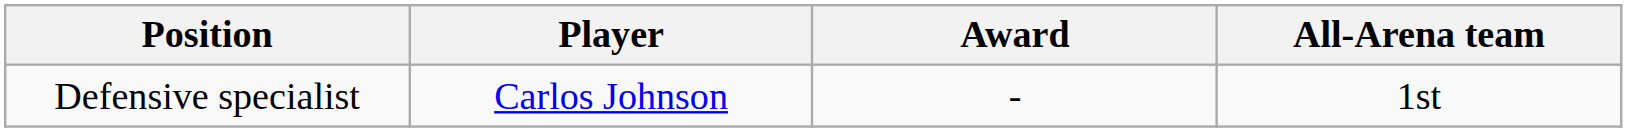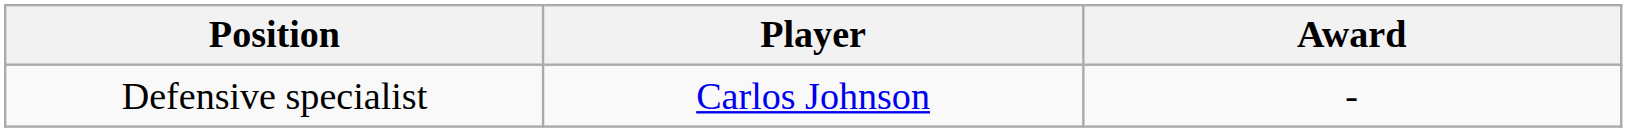- column: All-Arena team | 1st
